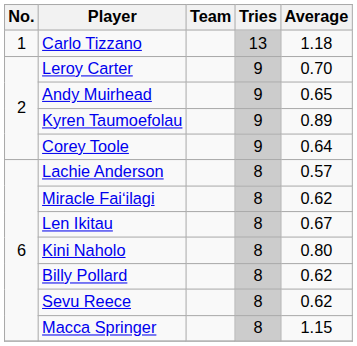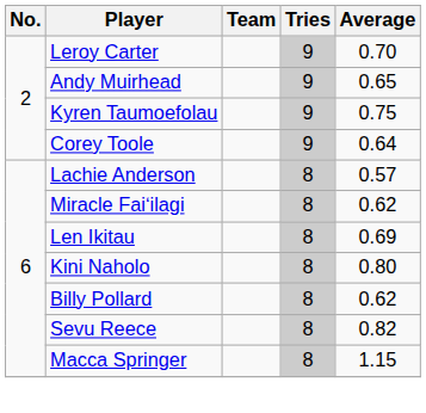- row: 1 | Carlo Tizzano | 13 | 1.18
Kyren Taumoefolau | Average: 0.89 -> 0.75
Len Ikitau | Average: 0.67 -> 0.69
Sevu Reece | Average: 0.62 -> 0.82
